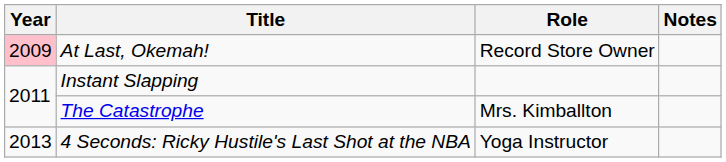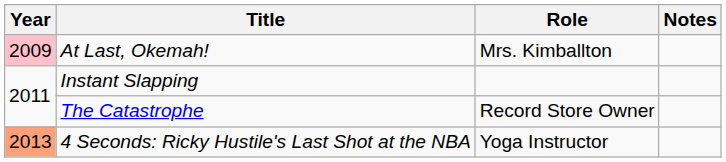At Last, Okemah! | Role: Record Store Owner -> Mrs. Kimballton
The Catastrophe | Role: Mrs. Kimballton -> Record Store Owner
4 Seconds: Ricky Hustile's Last Shot at the NBA | Year: no background -> lightsalmon background
